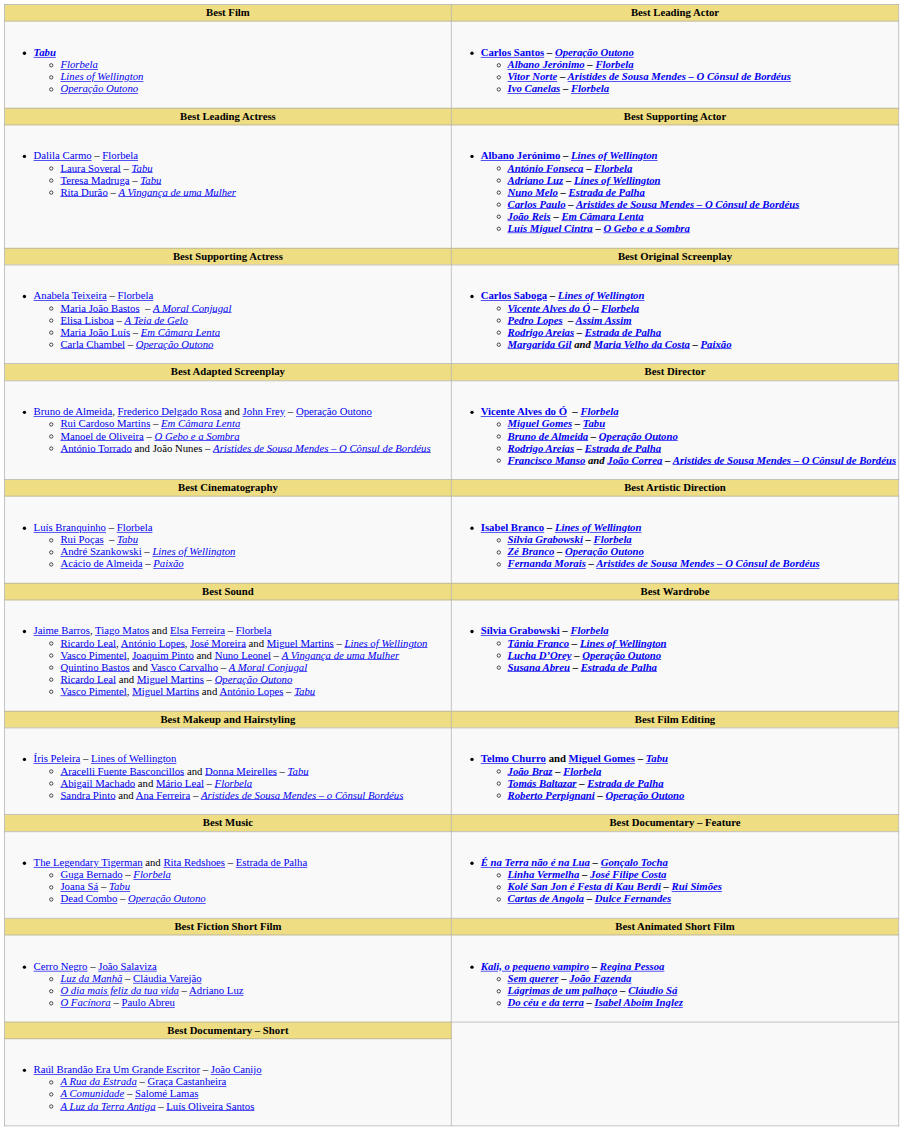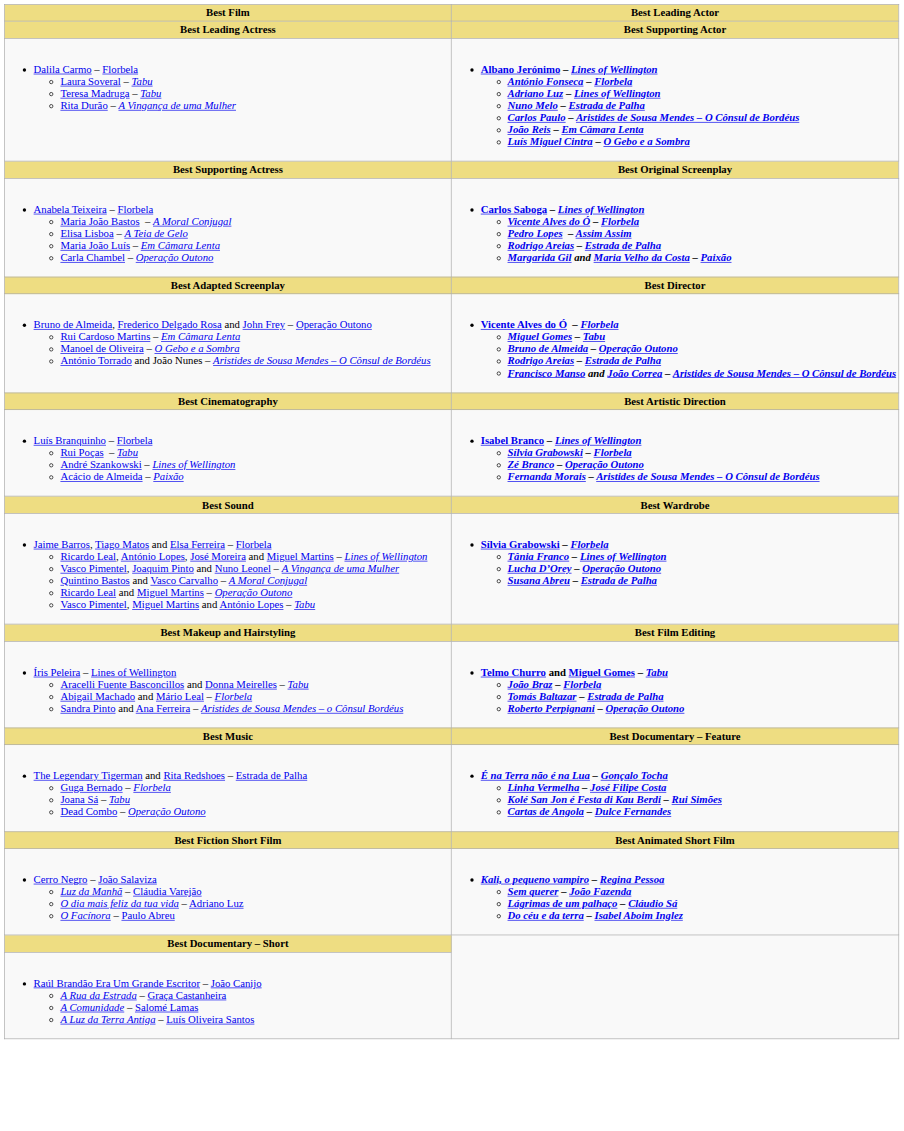- row: Tabu Florbela Lines of Wellington Operação Outono | Carlos Santos – Operação Outono Albano Jerónimo – Florbela Vitor Norte – Aristides de Sousa Mendes – O Cônsul de Bordéus Ivo Canelas – Florbela
